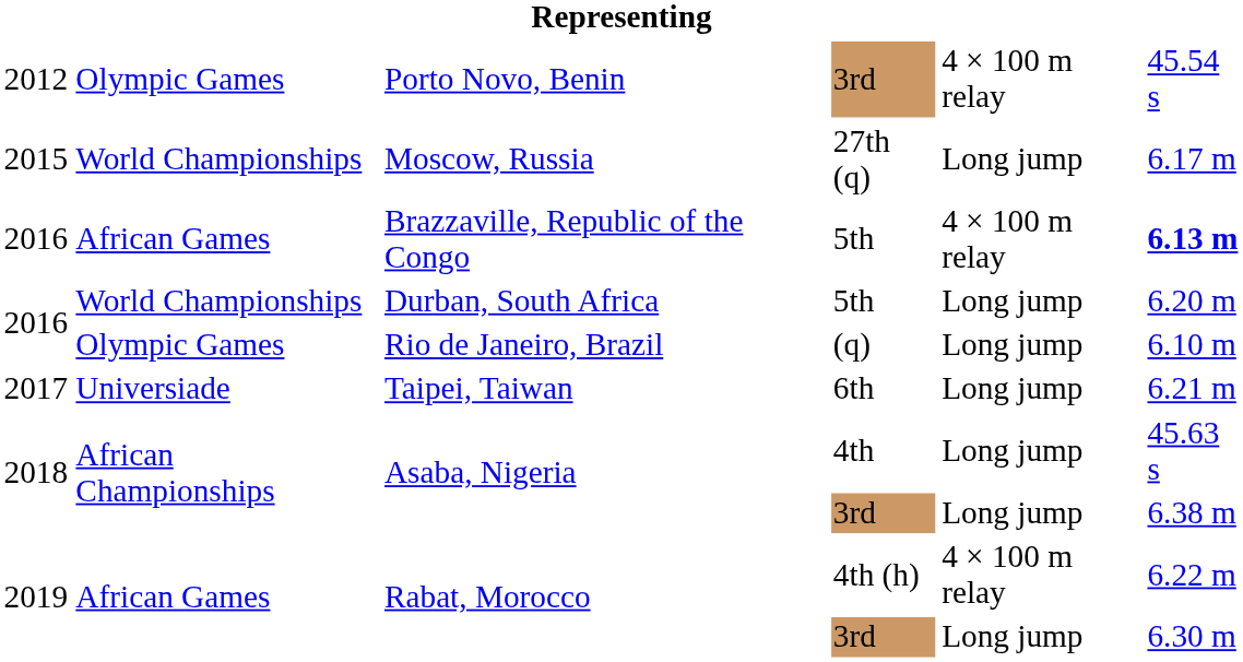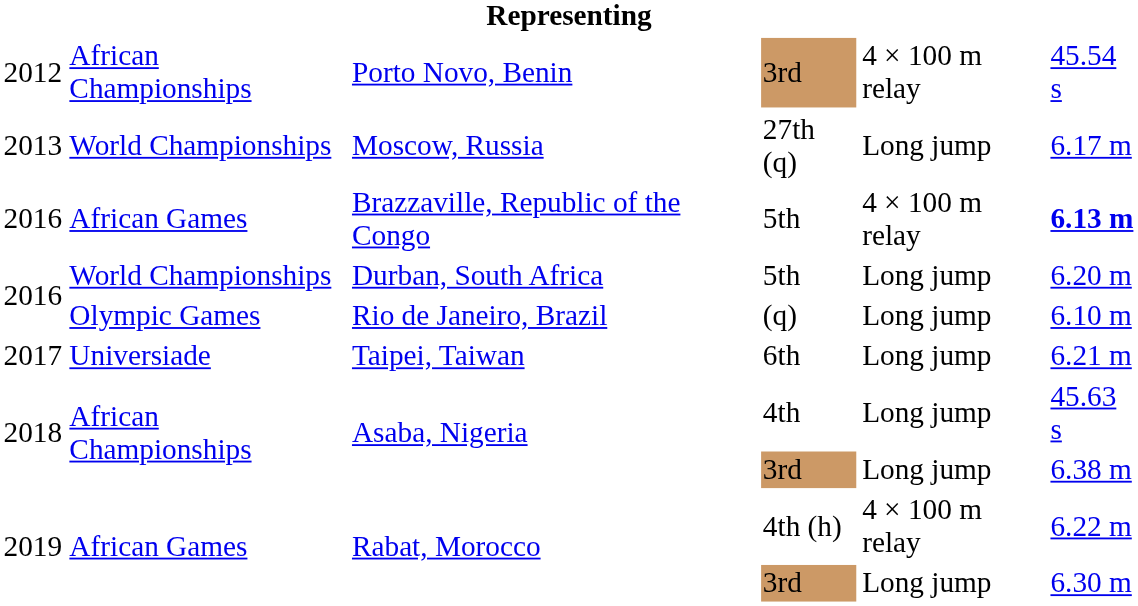Porto Novo, Benin | column 2: Olympic Games -> African Championships
Moscow, Russia | column 1: 2015 -> 2013
